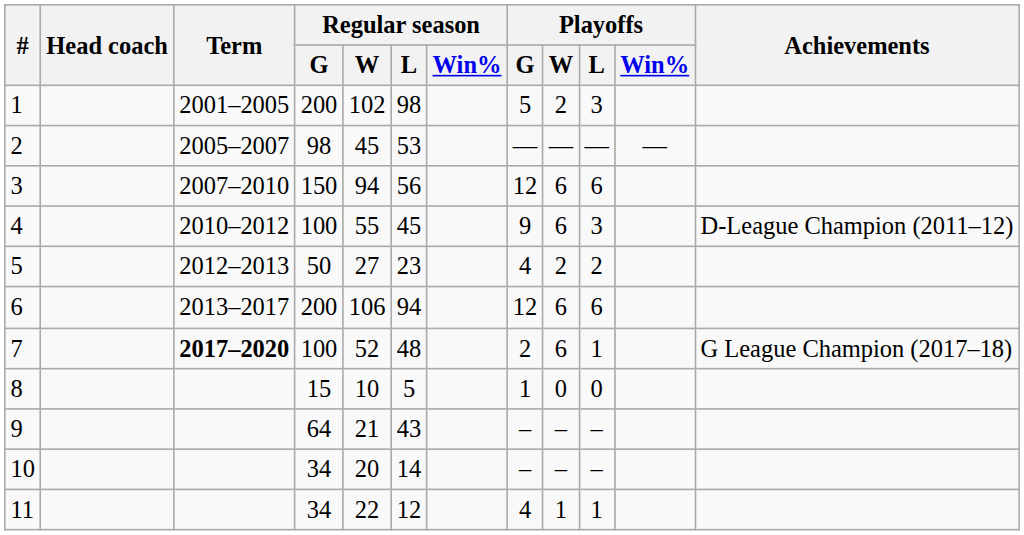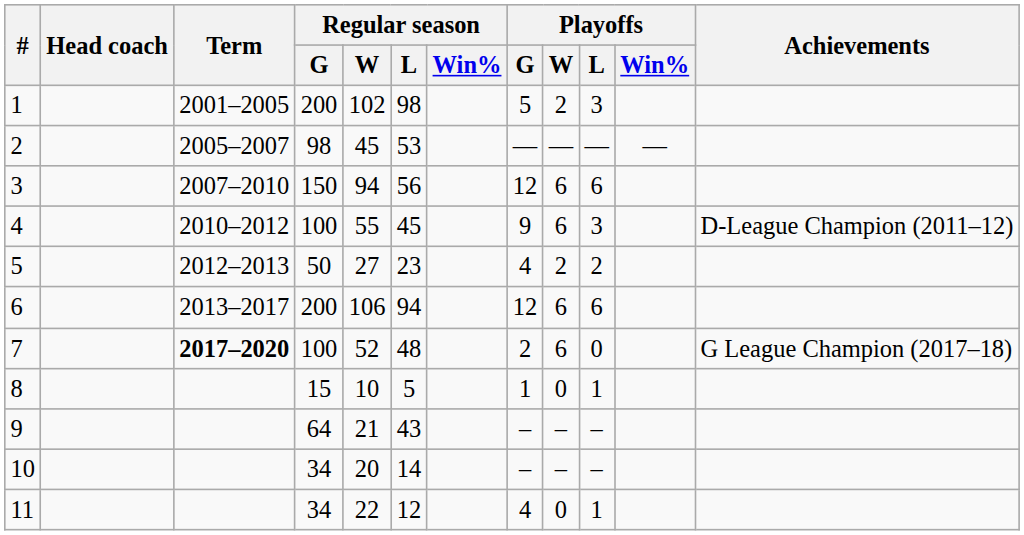7 | Playoffs / L: 1 -> 0
8 | Playoffs / L: 0 -> 1
11 | Playoffs / W: 1 -> 0
